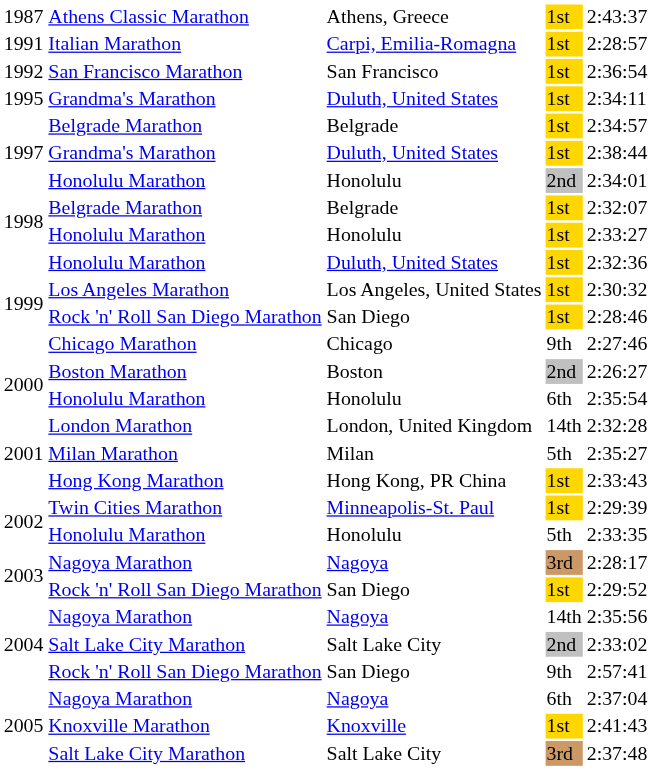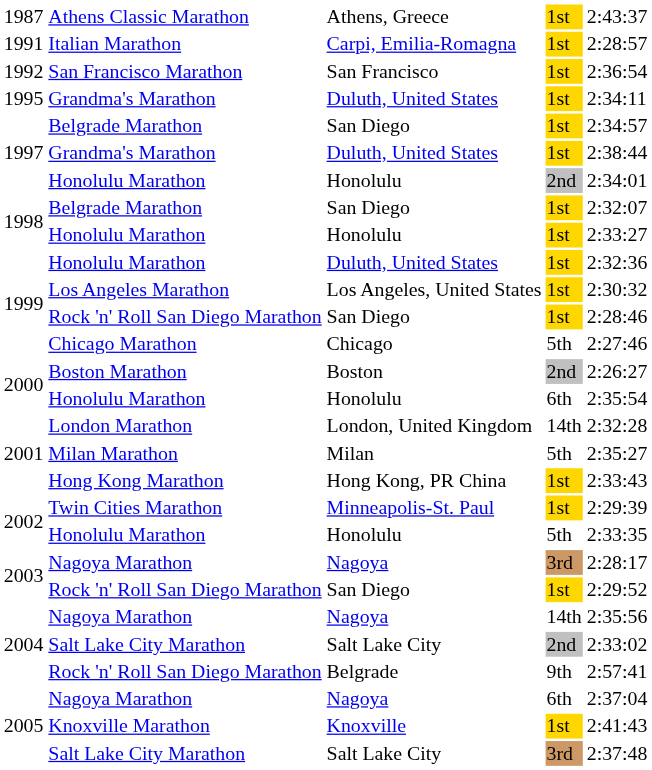1997 / Belgrade Marathon | column 3: Belgrade -> San Diego
1998 / Belgrade Marathon | column 3: Belgrade -> San Diego
Chicago Marathon | column 4: 9th -> 5th
2004 / Rock 'n' Roll San Diego Marathon | column 3: San Diego -> Belgrade
